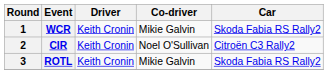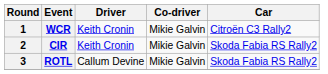WCR | Car: Skoda Fabia RS Rally2 -> Citroën C3 Rally2
CIR | Co-driver: Noel O'Sullivan -> Mikie Galvin
CIR | Car: Citroën C3 Rally2 -> Skoda Fabia RS Rally2
ROTL | Driver: Keith Cronin -> Callum Devine
